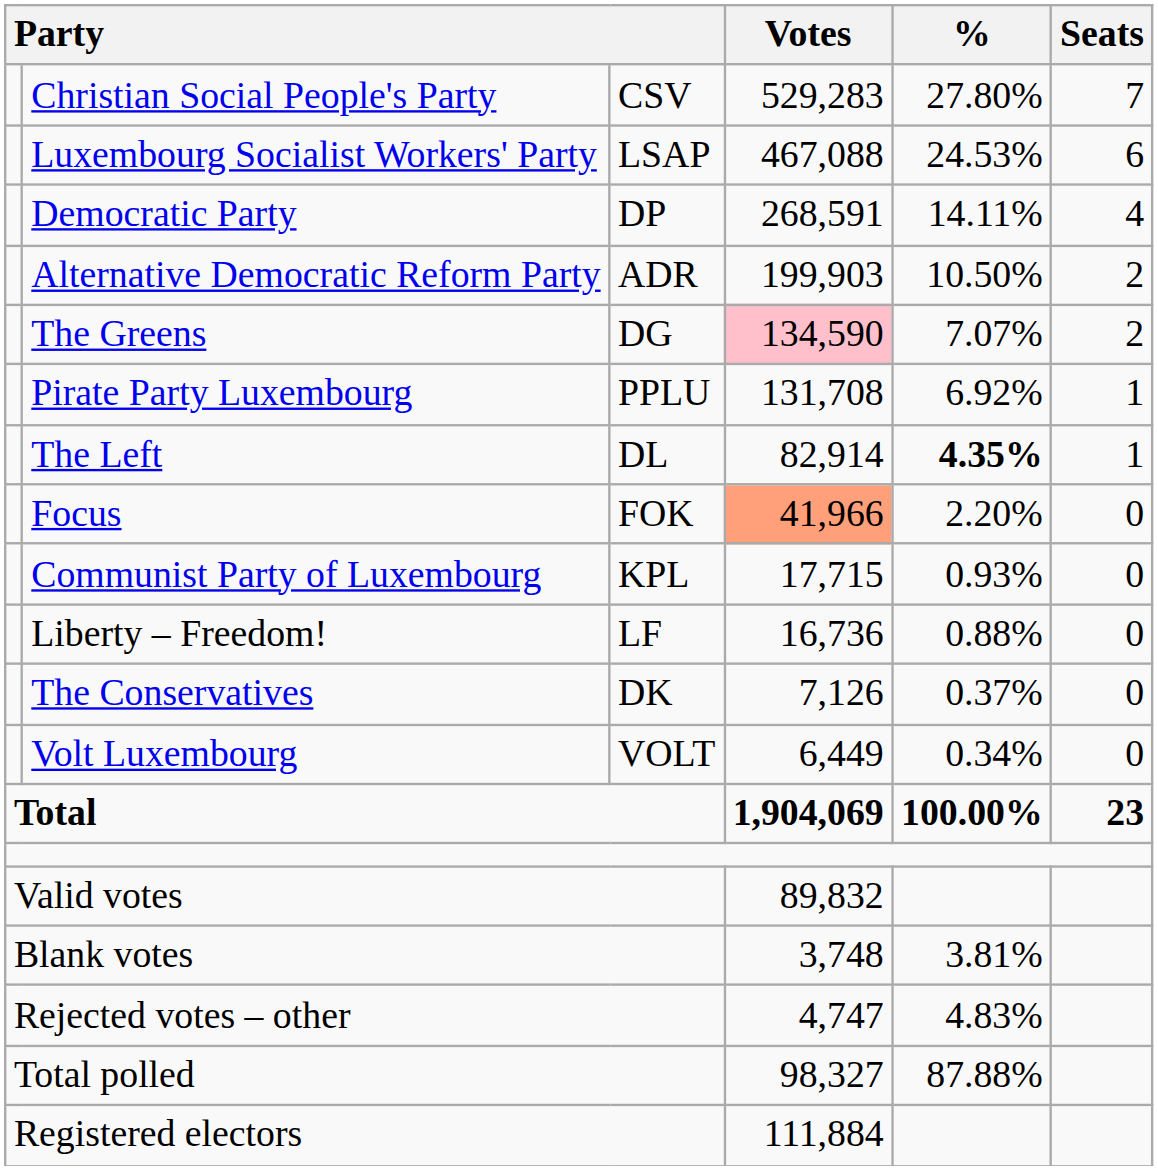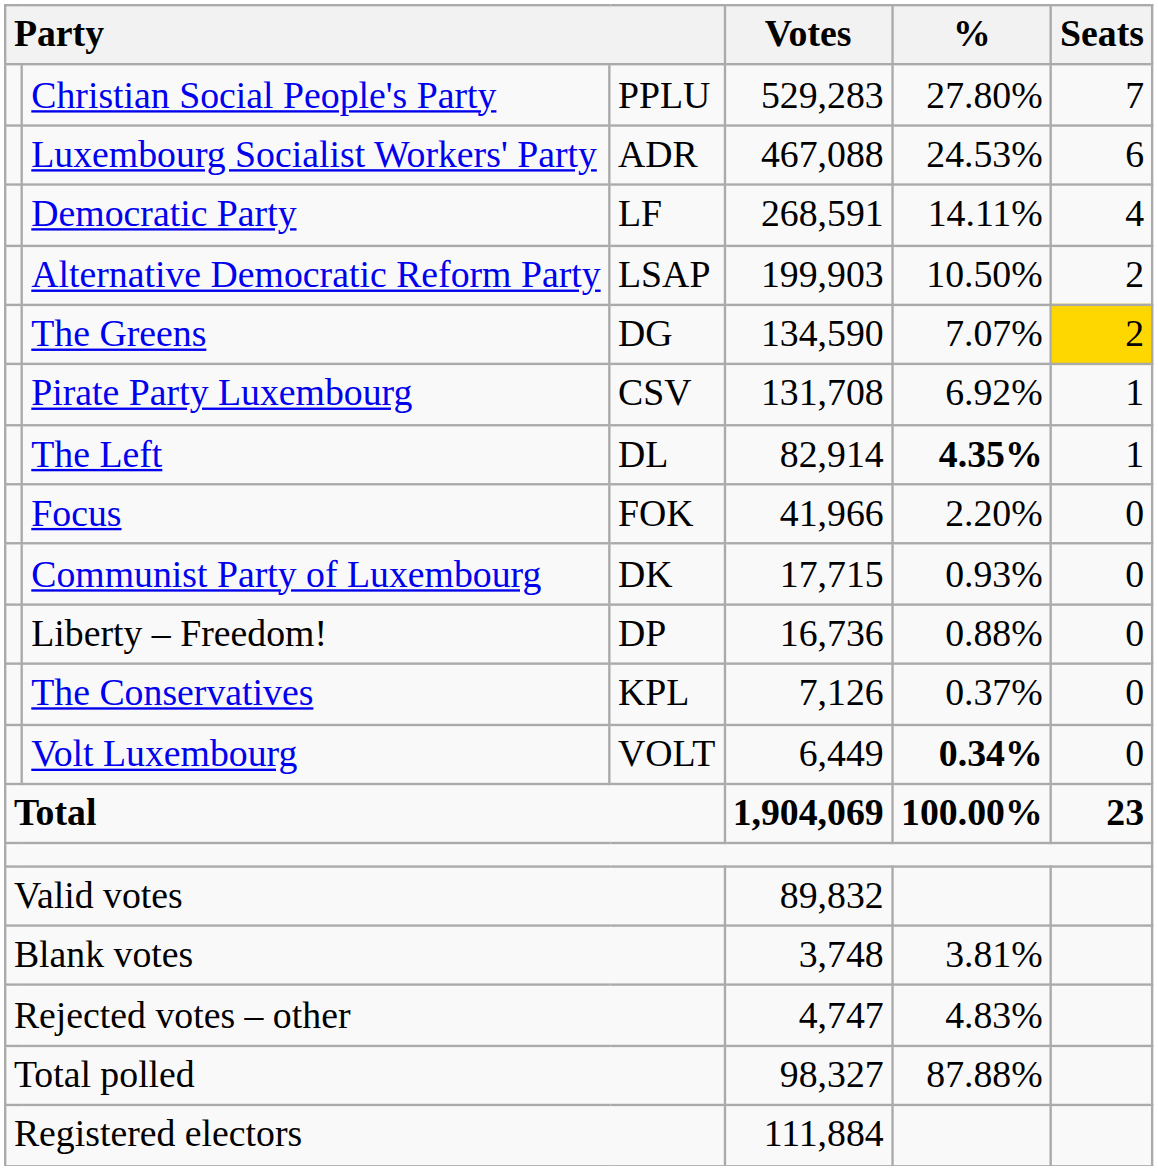Christian Social People's Party | column 3: CSV -> PPLU
Luxembourg Socialist Workers' Party | column 3: LSAP -> ADR
Democratic Party | column 3: DP -> LF
Alternative Democratic Reform Party | column 3: ADR -> LSAP
The Greens | Votes: pink background -> no background
The Greens | Seats: no background -> gold background
Pirate Party Luxembourg | column 3: PPLU -> CSV
Focus | Votes: lightsalmon background -> no background
Communist Party of Luxembourg | column 3: KPL -> DK
Liberty – Freedom! | column 3: LF -> DP
The Conservatives | column 3: DK -> KPL
Volt Luxembourg | %: normal -> bold
